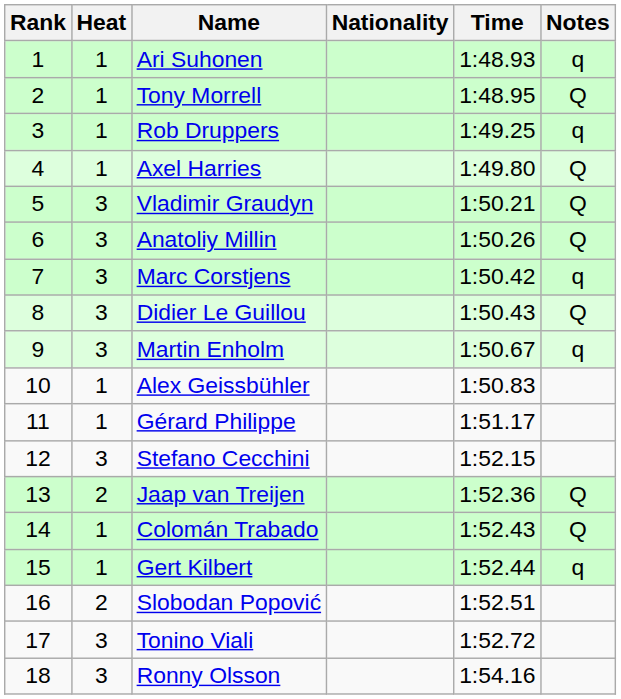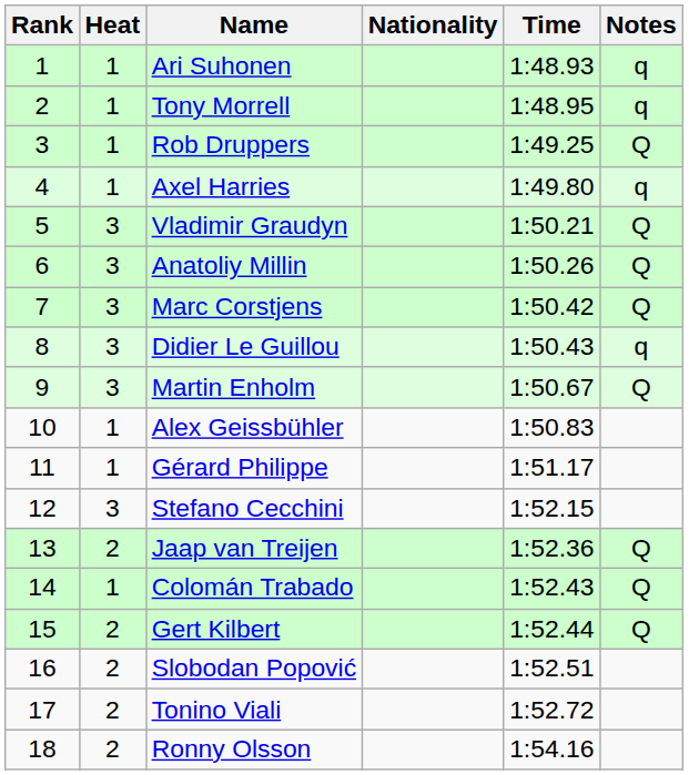Tony Morrell | Notes: Q -> q
Rob Druppers | Notes: q -> Q
Axel Harries | Notes: Q -> q
Marc Corstjens | Notes: q -> Q
Didier Le Guillou | Notes: Q -> q
Martin Enholm | Notes: q -> Q
Gert Kilbert | Heat: 1 -> 2
Gert Kilbert | Notes: q -> Q
Tonino Viali | Heat: 3 -> 2
Ronny Olsson | Heat: 3 -> 2
